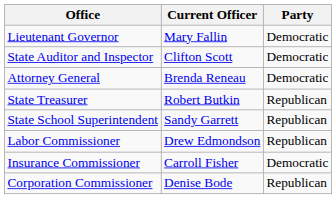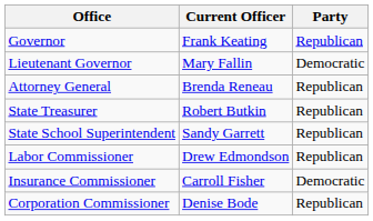+ row: Governor | Frank Keating | Republican
- row: State Auditor and Inspector | Clifton Scott | Democratic
Attorney General | Party: Democratic -> Republican
